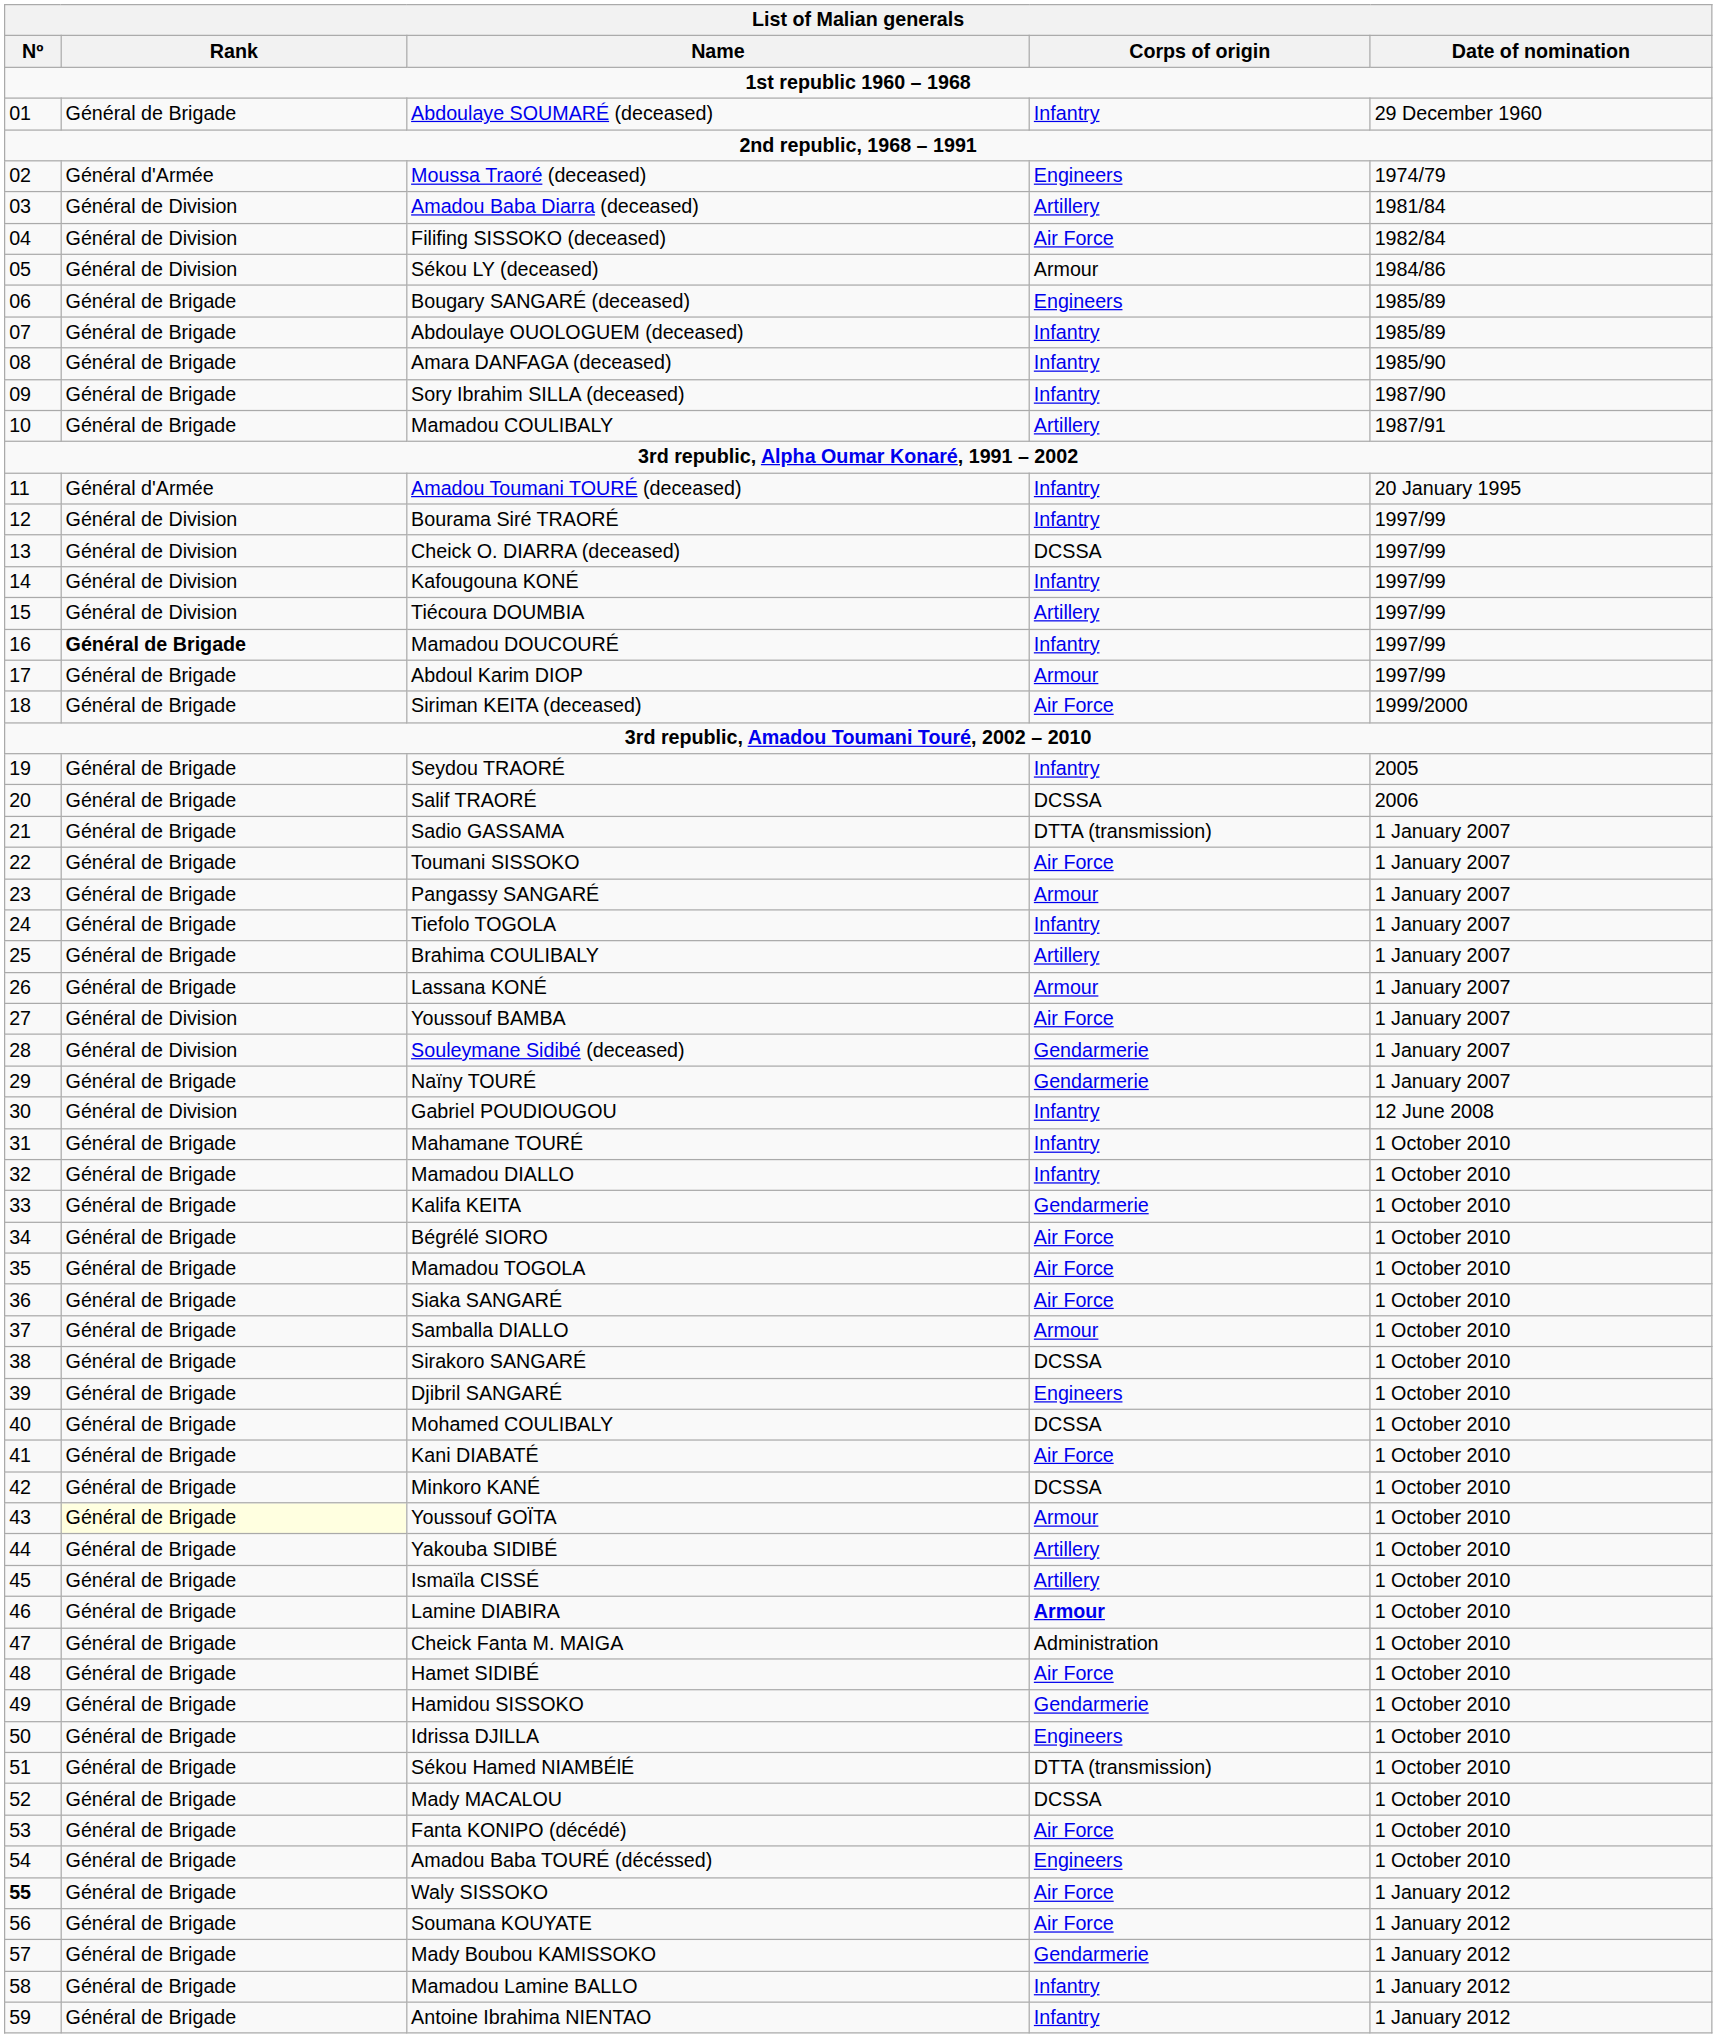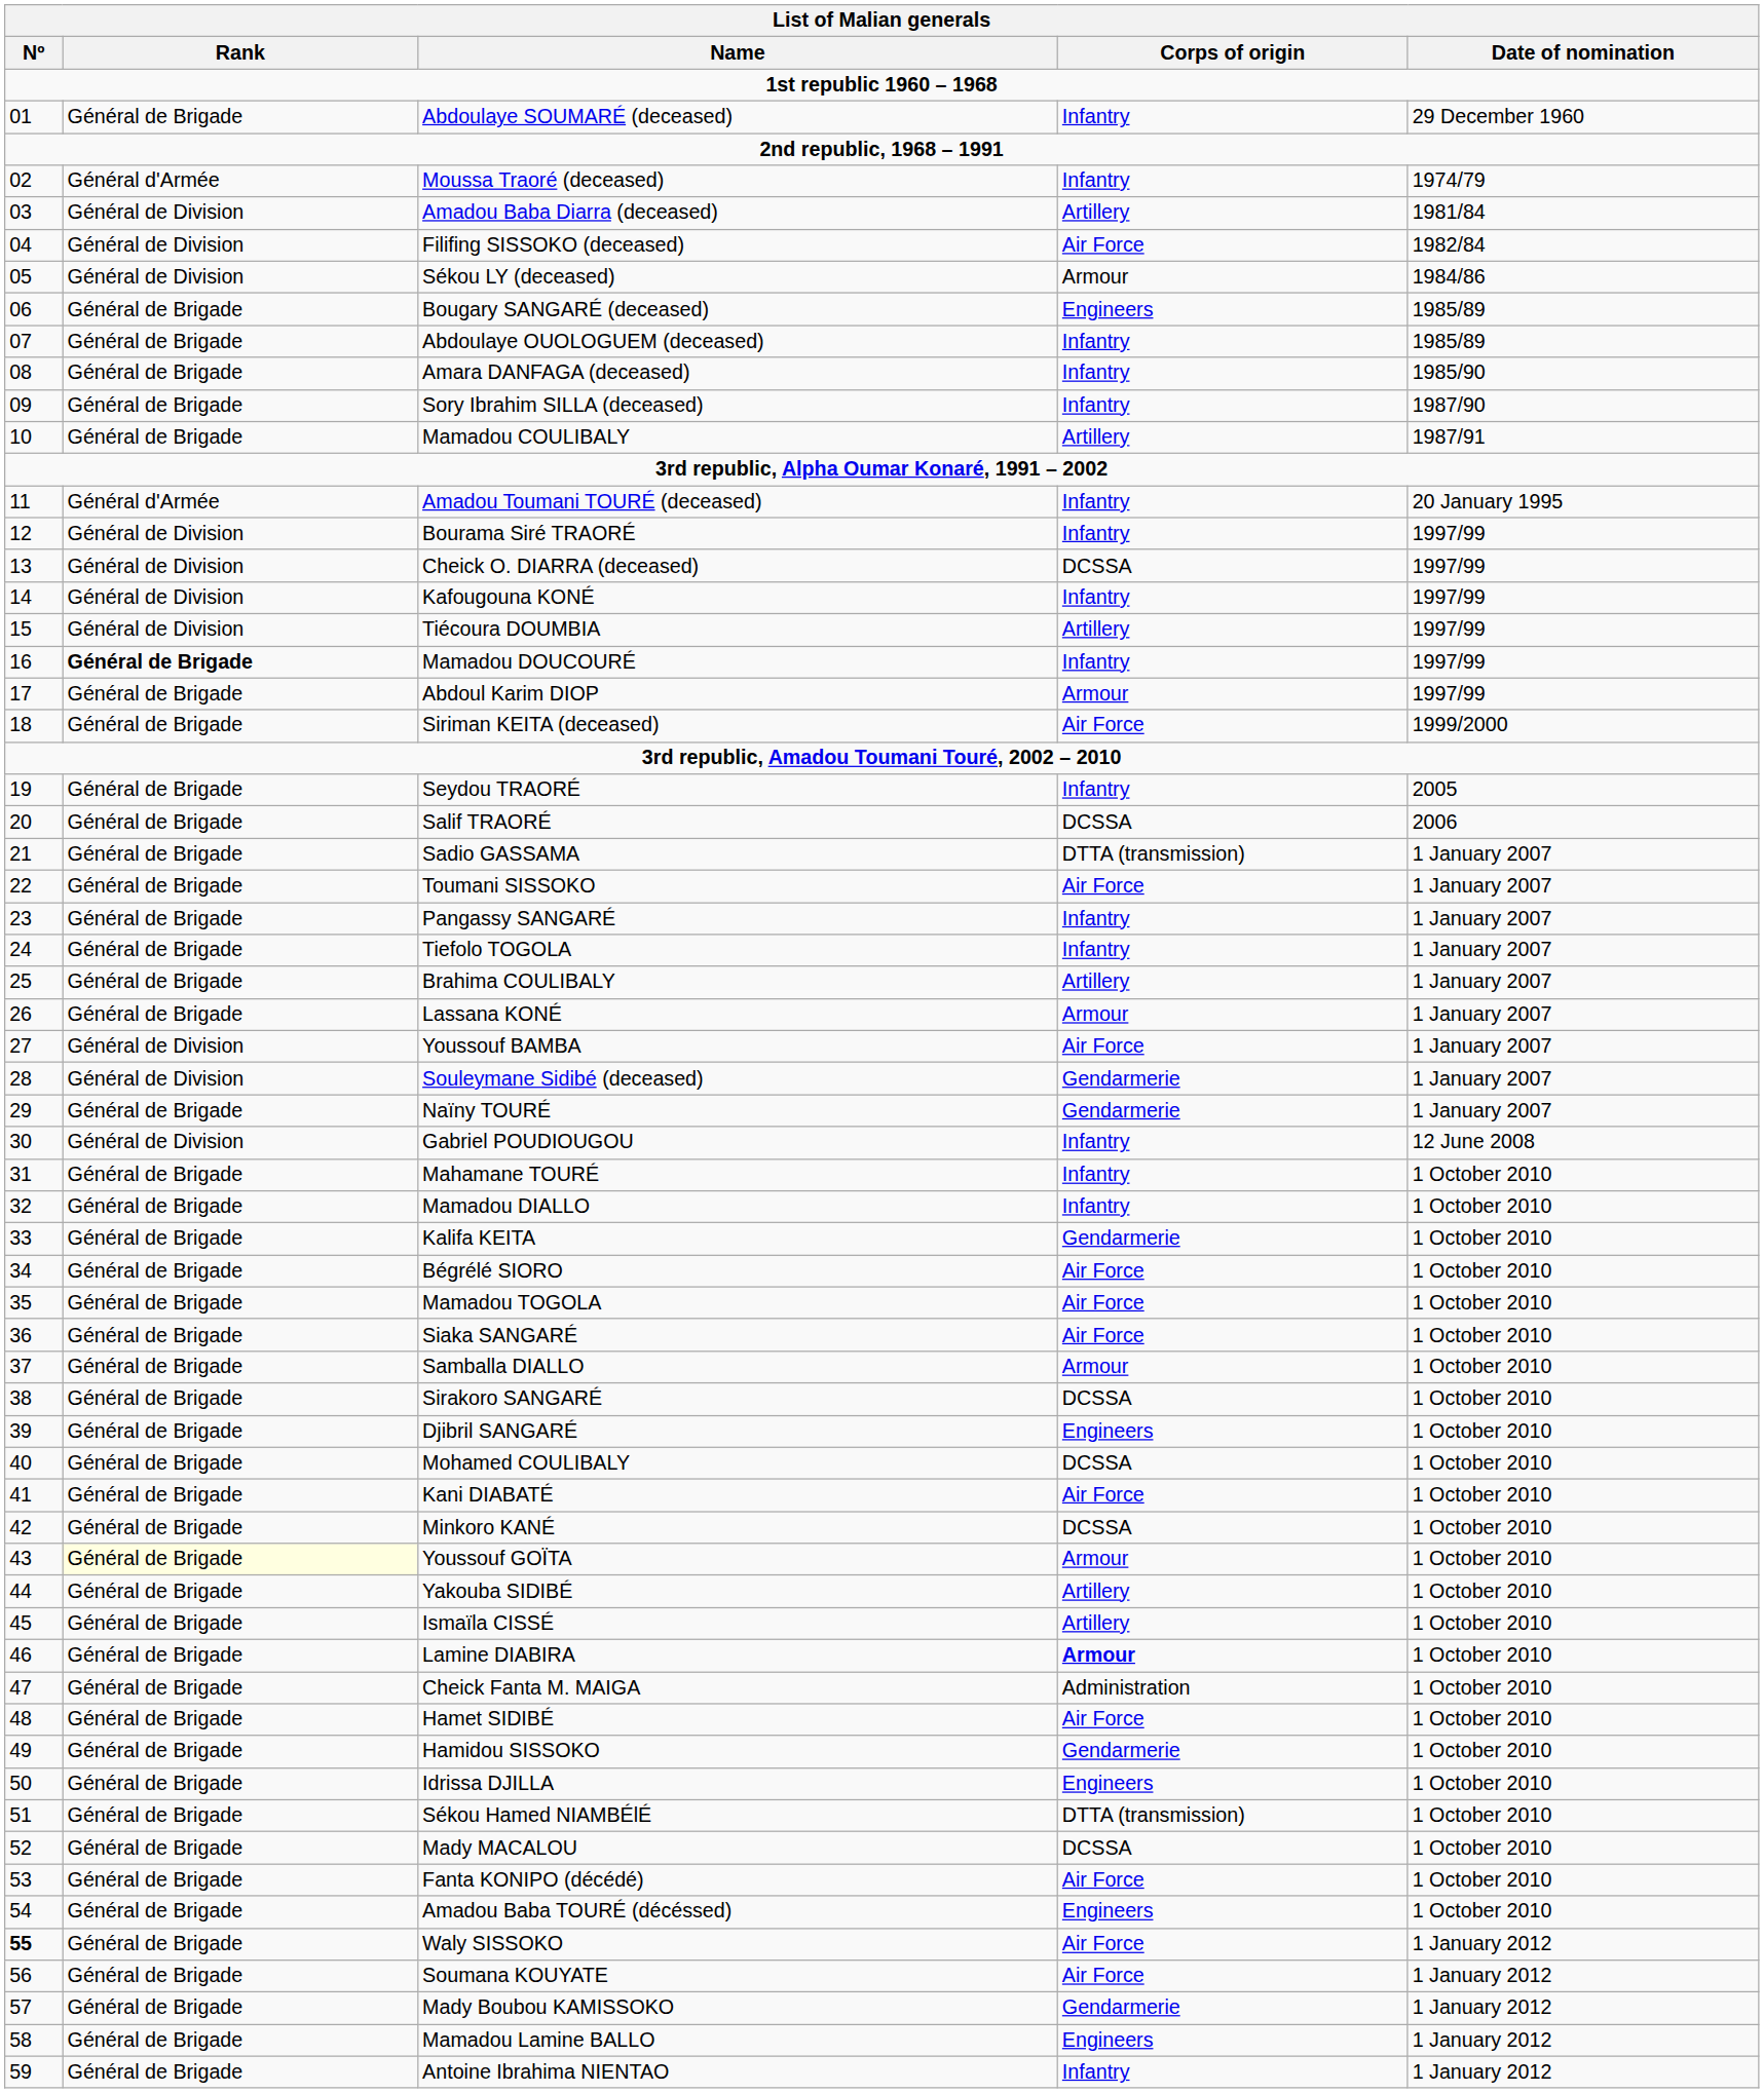Moussa Traoré (deceased) | Corps of origin: Engineers -> Infantry
Pangassy SANGARÉ | Corps of origin: Armour -> Infantry
Mamadou Lamine BALLO | Corps of origin: Infantry -> Engineers
